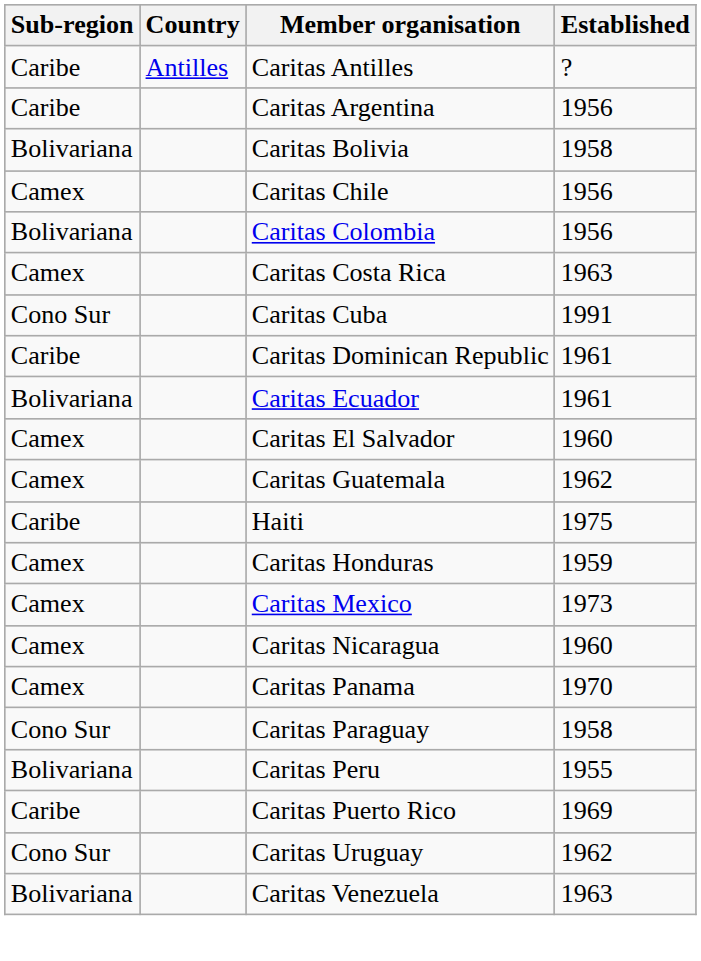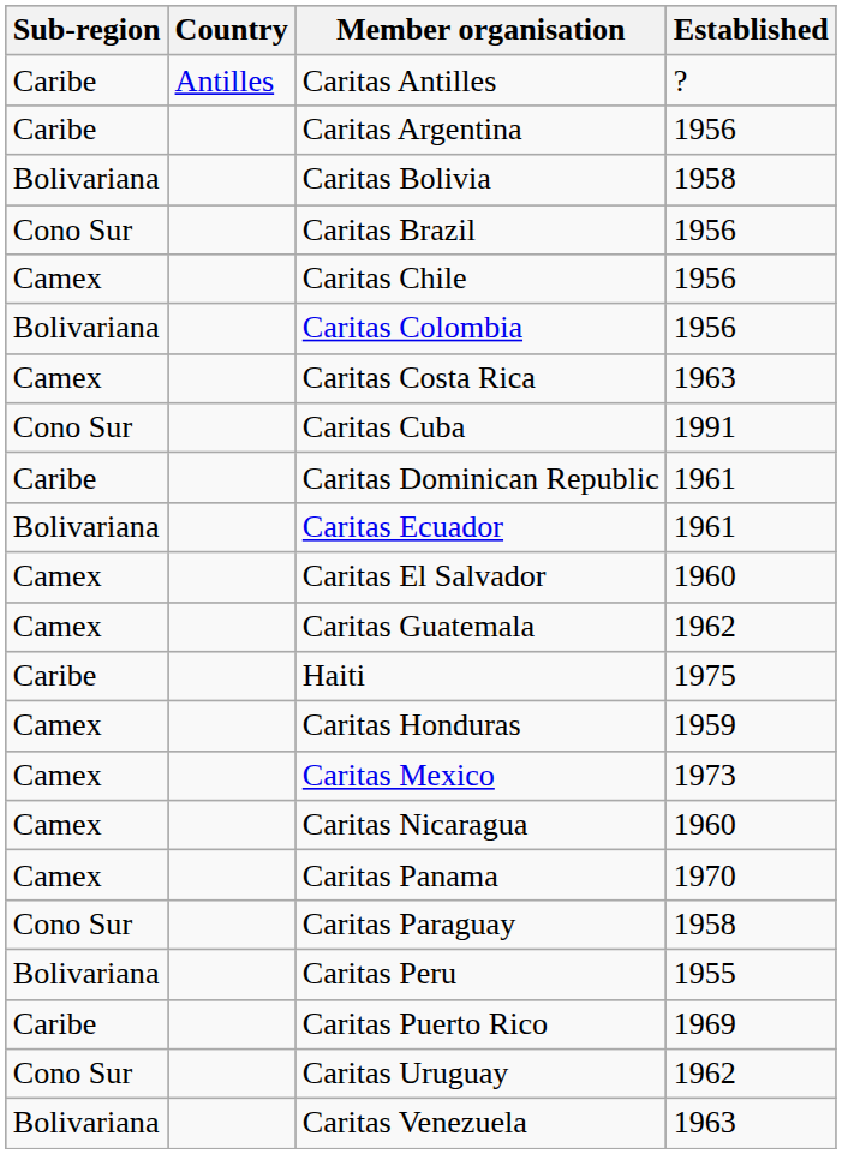+ row: Cono Sur | Caritas Brazil | 1956
